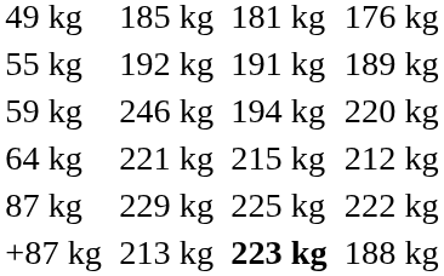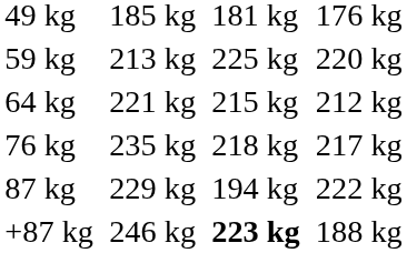- row: 55 kg | 192 kg | 191 kg | 189 kg
59 kg | column 3: 246 kg -> 213 kg
59 kg | column 5: 194 kg -> 225 kg
+ row: 76 kg | 235 kg | 218 kg | 217 kg
87 kg | column 5: 225 kg -> 194 kg
+87 kg | column 3: 213 kg -> 246 kg
